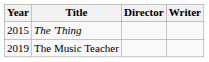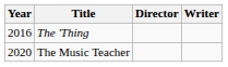The 'Thing | Year: 2015 -> 2016
The Music Teacher | Year: 2019 -> 2020
